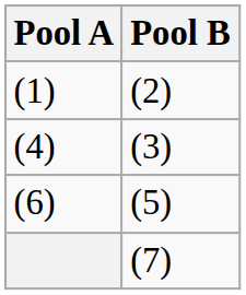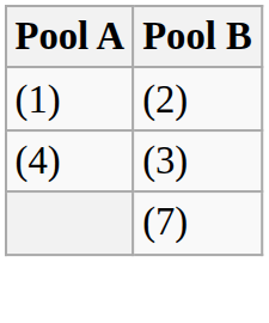- row: (6) | (5)
